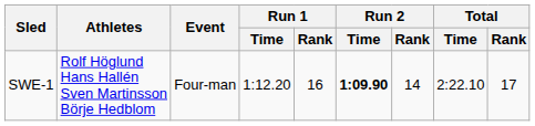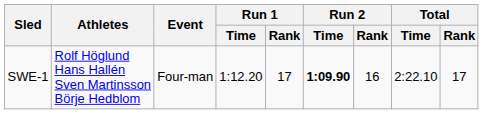SWE-1 | Run 1 / Rank: 16 -> 17
SWE-1 | Run 2 / Rank: 14 -> 16
